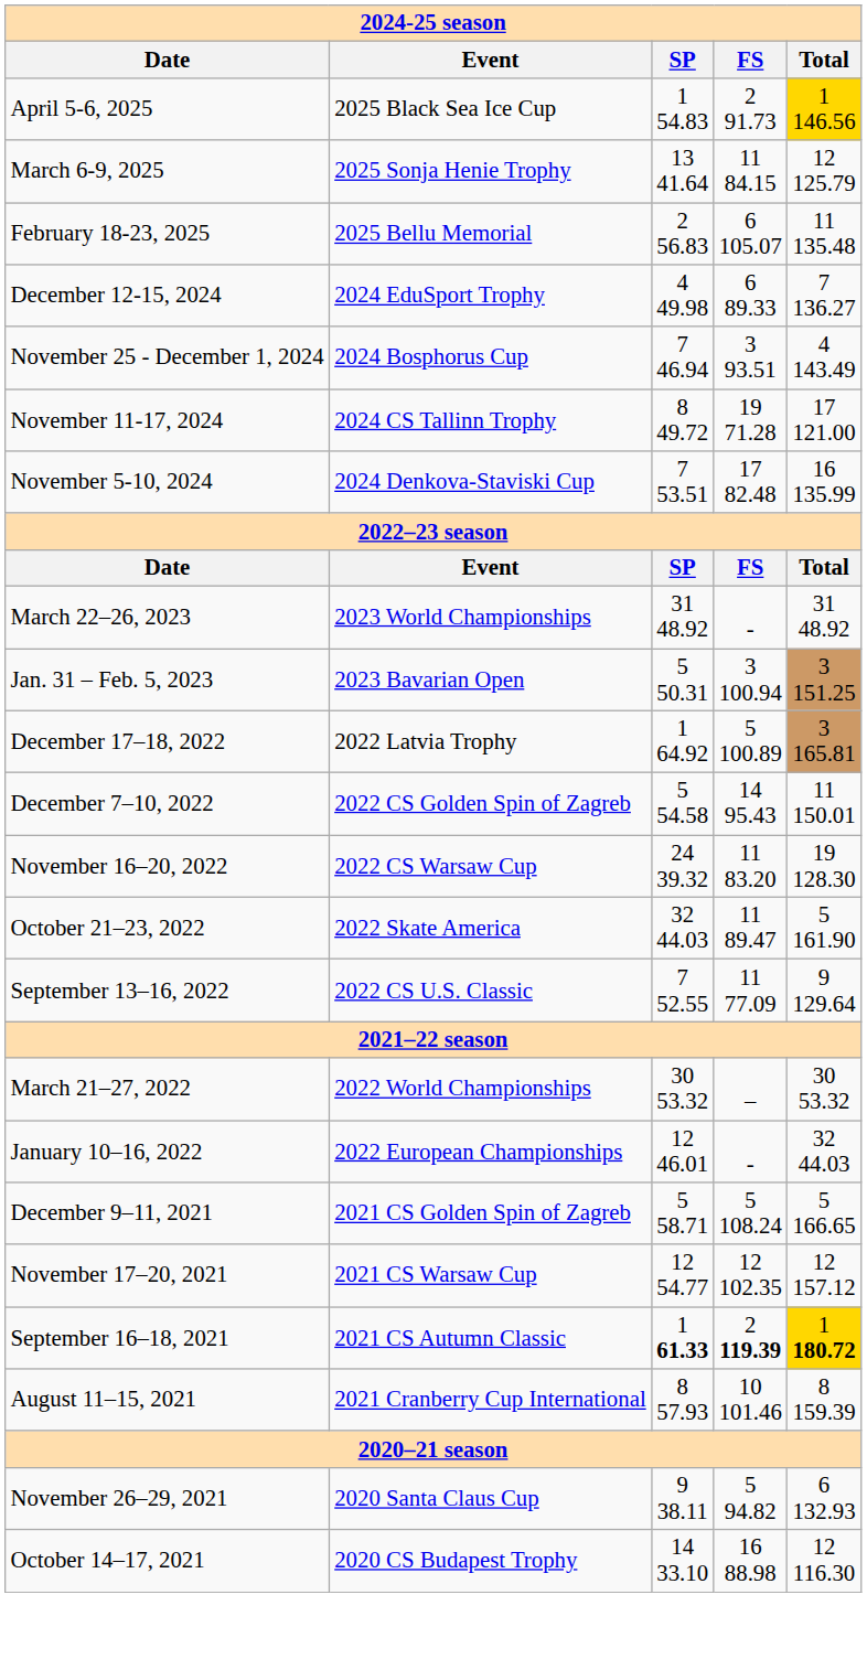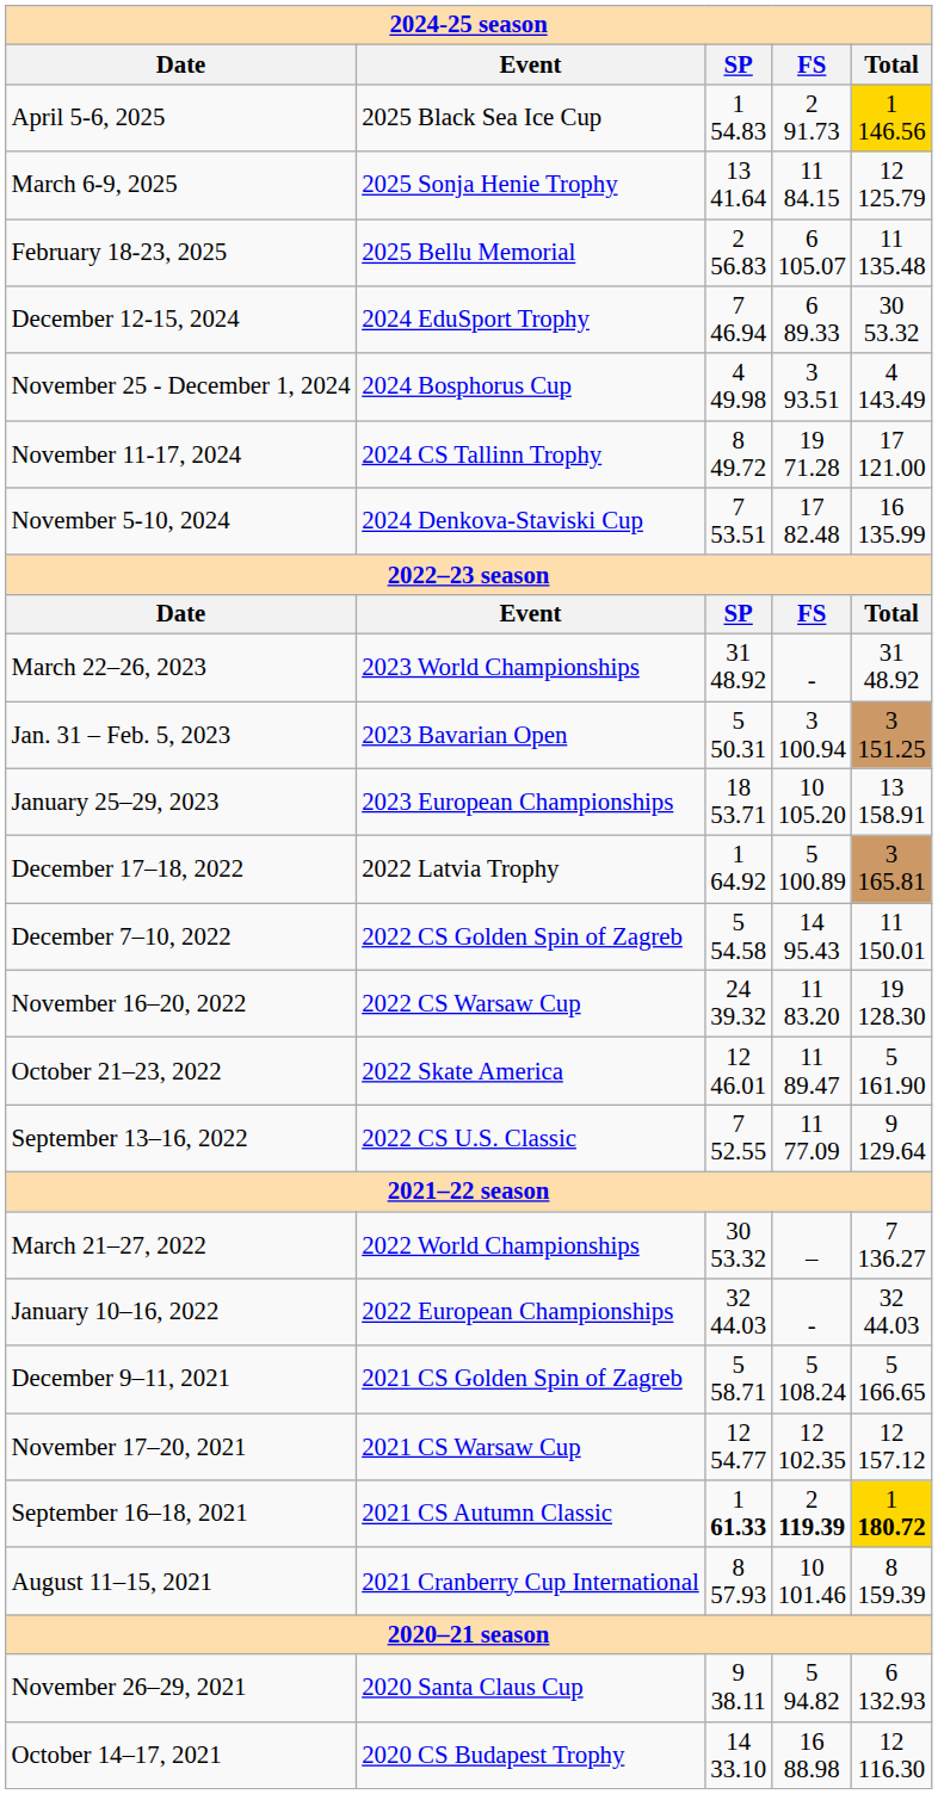December 12-15, 2024 | column 3: 4 49.98 -> 7 46.94
December 12-15, 2024 | column 5: 7 136.27 -> 30 53.32
November 25 - December 1, 2024 | column 3: 7 46.94 -> 4 49.98
+ row: January 25–29, 2023 | 2023 European Championships | 18 53.71 | 10 105.20 | 13 158.91
October 21–23, 2022 | column 3: 32 44.03 -> 12 46.01
March 21–27, 2022 | column 5: 30 53.32 -> 7 136.27
January 10–16, 2022 | column 3: 12 46.01 -> 32 44.03
